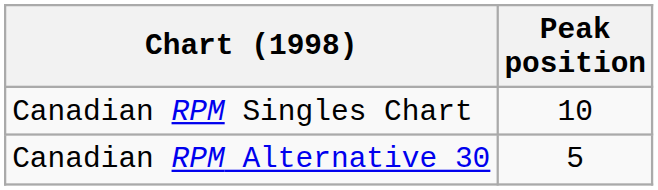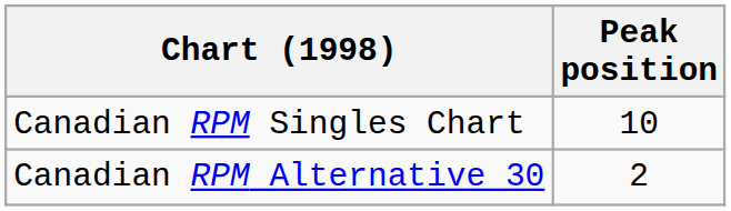Canadian RPM Alternative 30 | Peak position: 5 -> 2
